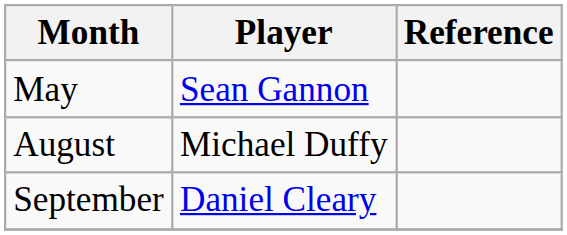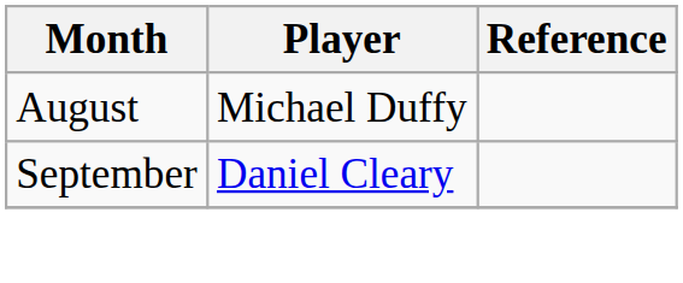- row: May | Sean Gannon
